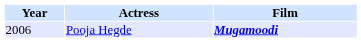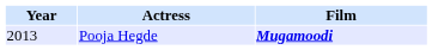Pooja Hegde | Year: 2006 -> 2013
